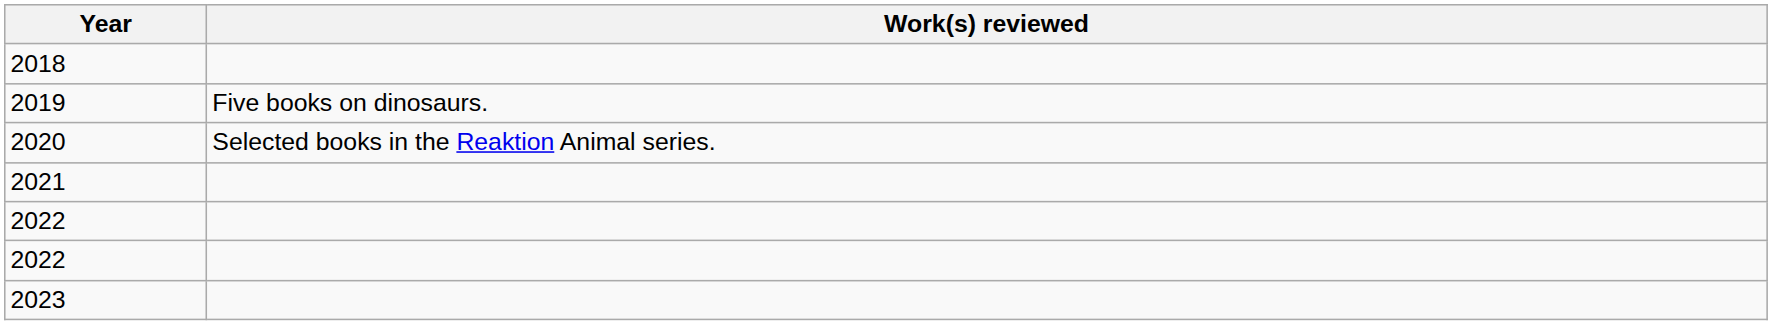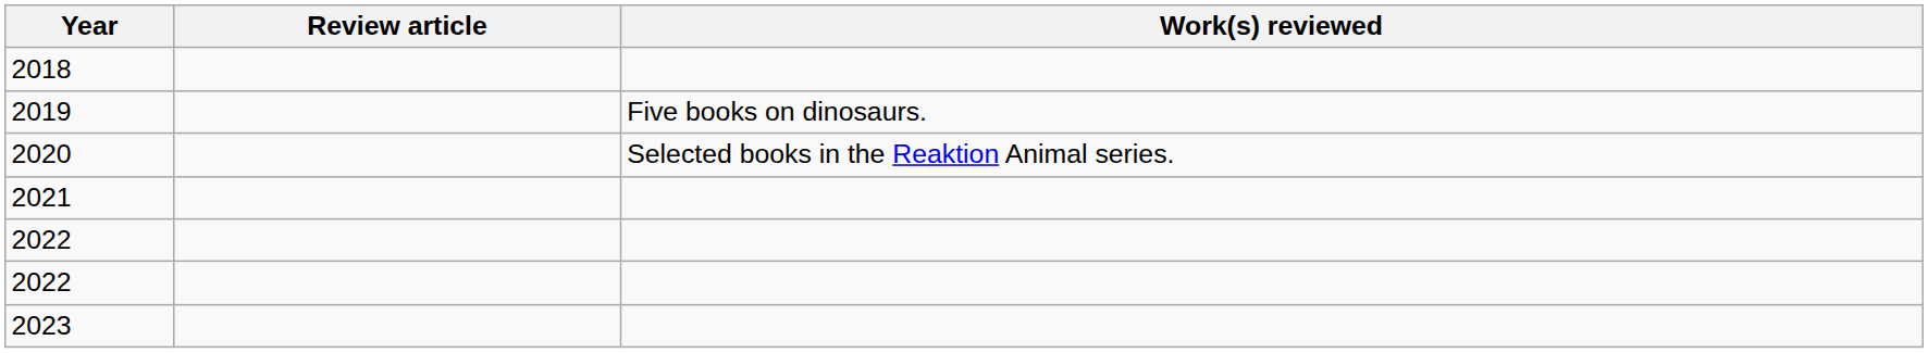+ column: Review article
